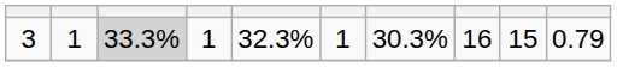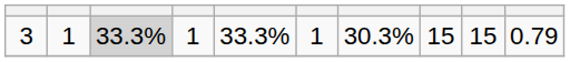3 | column 5: 32.3% -> 33.3%
3 | column 8: 16 -> 15
